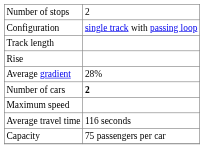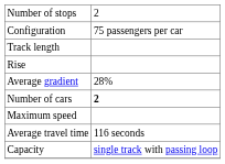Configuration | column 2: single track with passing loop -> 75 passengers per car
Capacity | column 2: 75 passengers per car -> single track with passing loop
